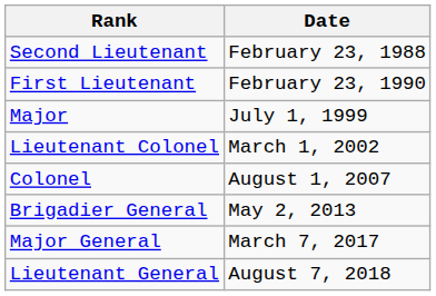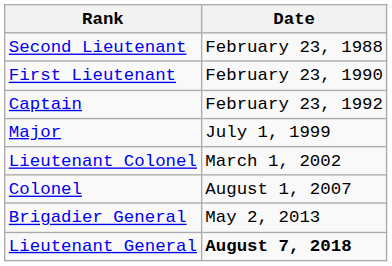+ row: Captain | February 23, 1992
- row: Major General | March 7, 2017
Lieutenant General | Date: normal -> bold
